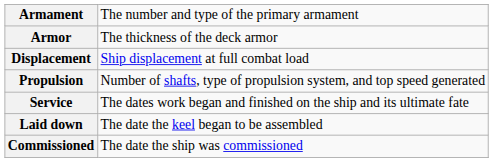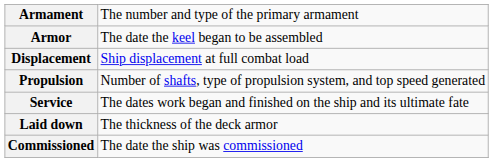Armor | column 2: The thickness of the deck armor -> The date the keel began to be assembled
Laid down | column 2: The date the keel began to be assembled -> The thickness of the deck armor
